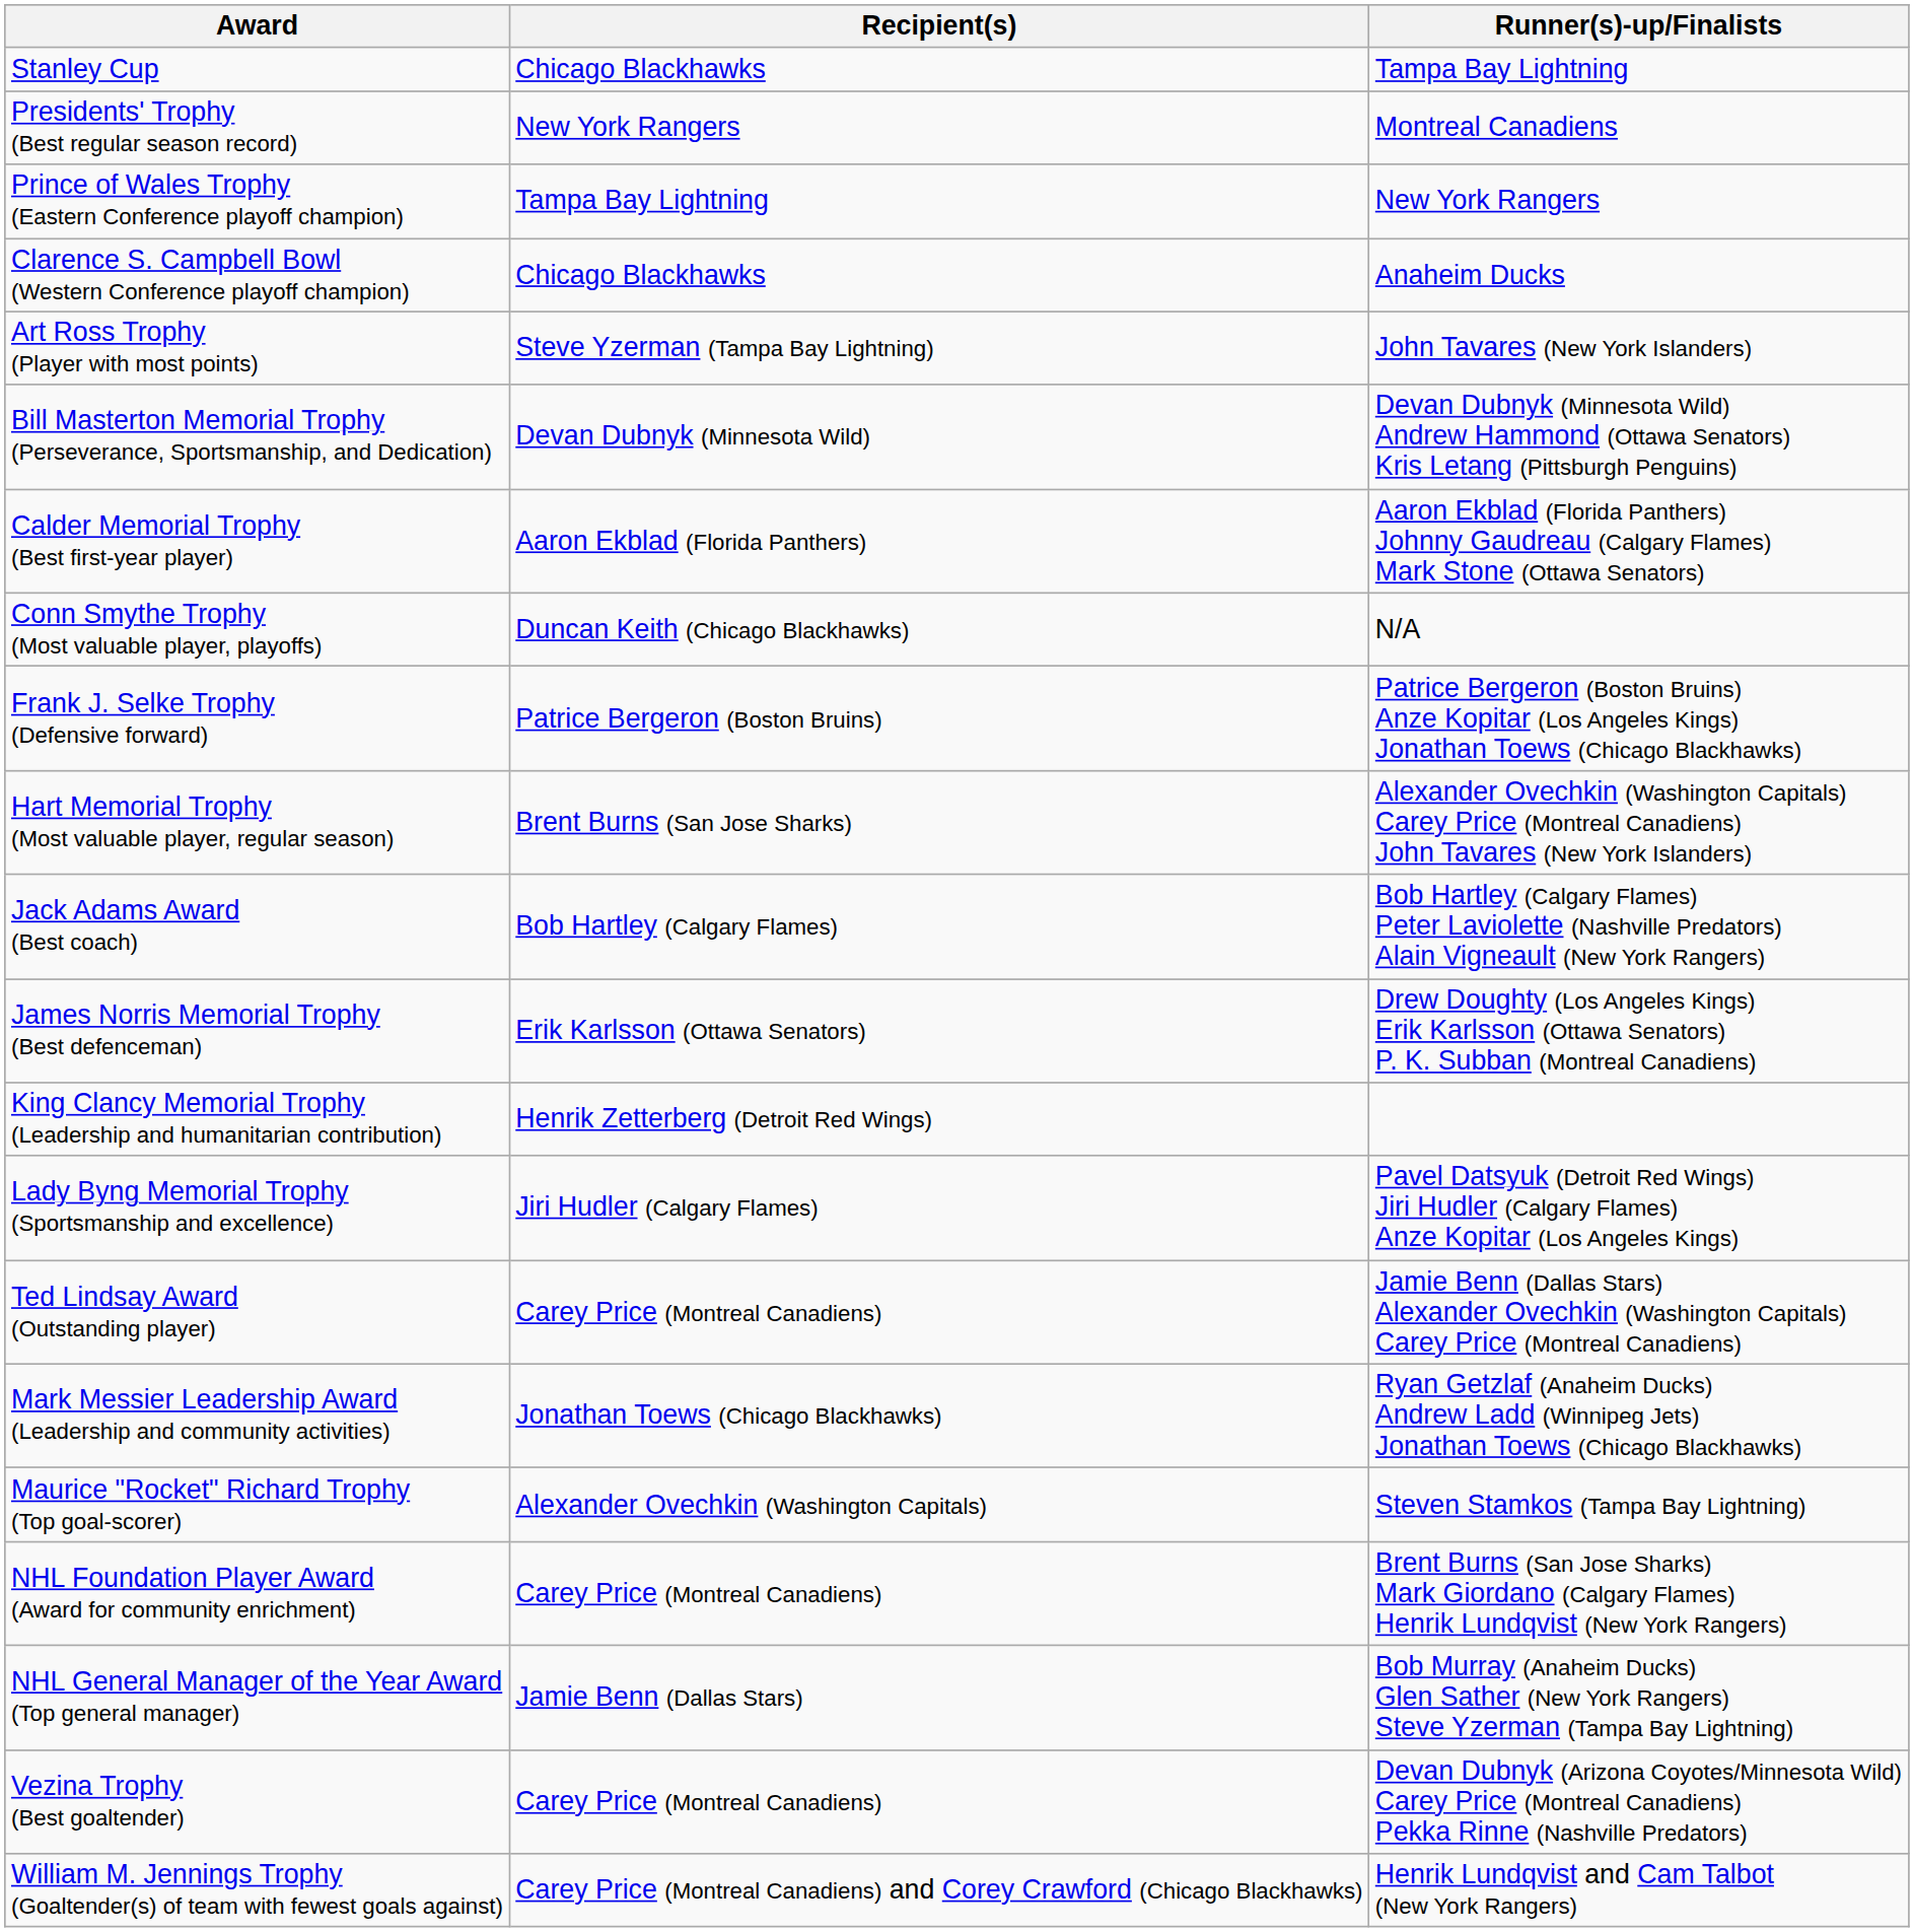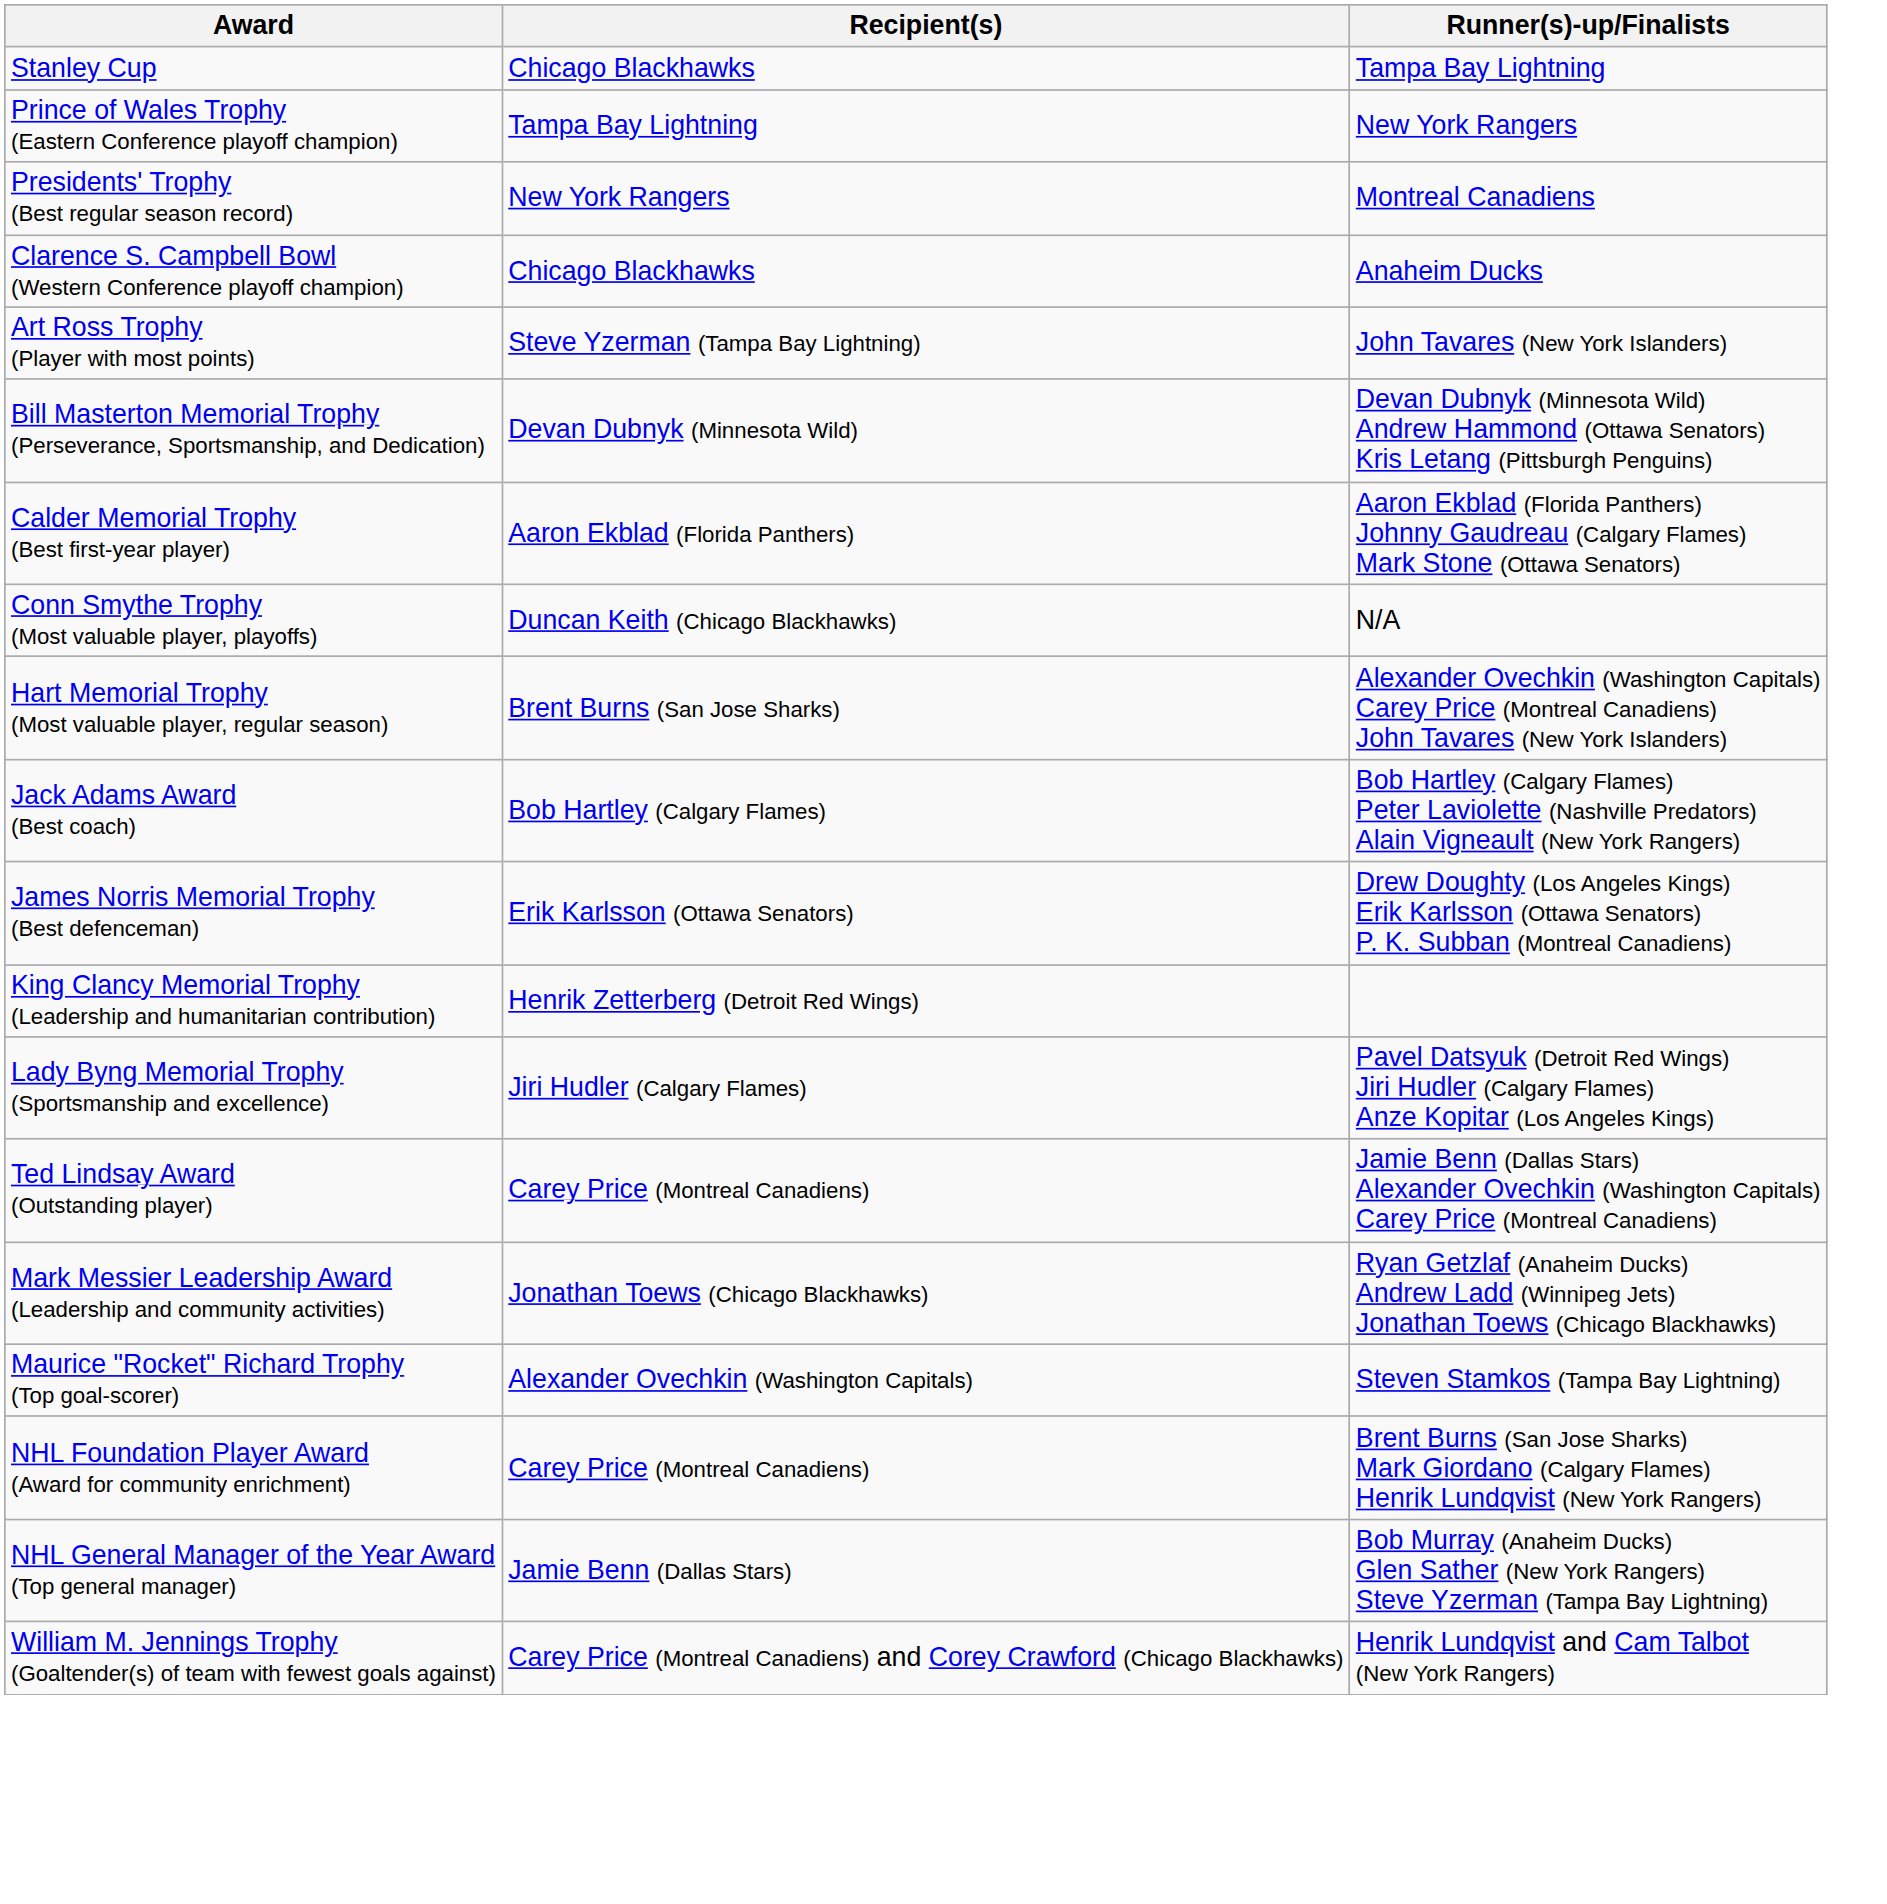rows swapped: Presidents' Trophy (Best regular season record) <-> Prince of Wales Trophy (Eastern Conference playoff champion)
- row: Frank J. Selke Trophy (Defensive forward) | Patrice Bergeron (Boston Bruins) | Patrice Bergeron (Boston Bruins) Anze Kopitar (Los Angeles Kings) Jonathan Toews (Chicago Blackhawks)
- row: Vezina Trophy (Best goaltender) | Carey Price (Montreal Canadiens) | Devan Dubnyk (Arizona Coyotes/Minnesota Wild) Carey Price (Montreal Canadiens) Pekka Rinne (Nashville Predators)
